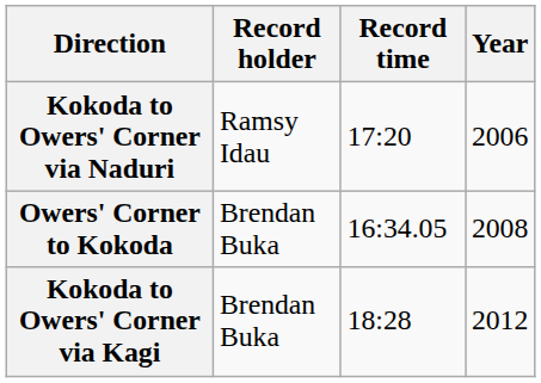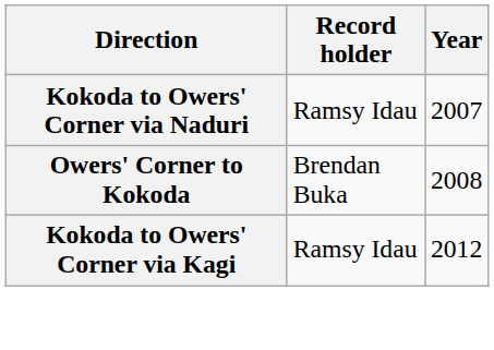- column: Record time | 17:20 | 16:34.05 | 18:28
Kokoda to Owers' Corner via Naduri | Year: 2006 -> 2007
Kokoda to Owers' Corner via Kagi | Record holder: Brendan Buka -> Ramsy Idau
